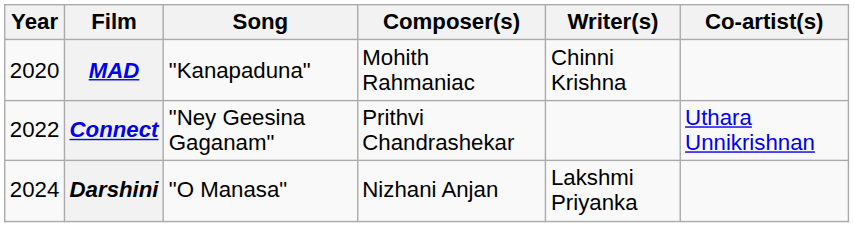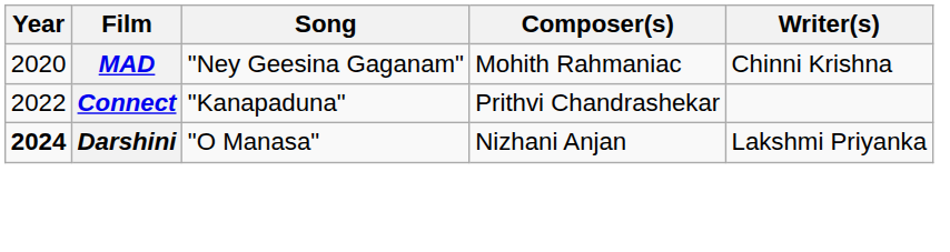- column: Co-artist(s) | Uthara Unnikrishnan
MAD | Song: "Kanapaduna" -> "Ney Geesina Gaganam"
Connect | Song: "Ney Geesina Gaganam" -> "Kanapaduna"
Darshini | Year: normal -> bold
